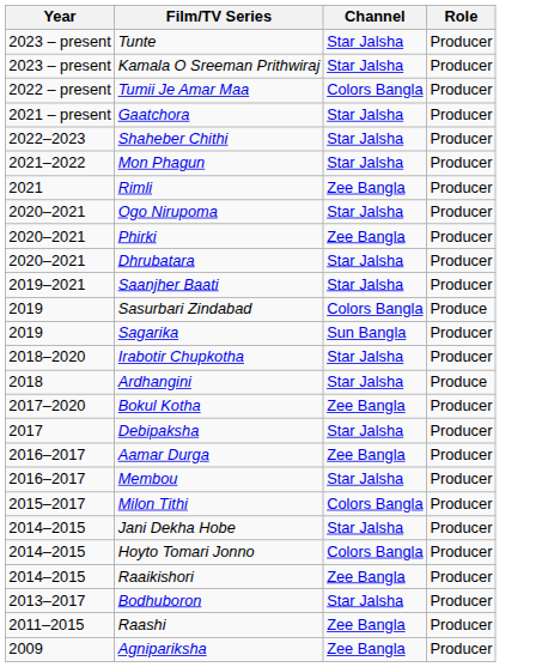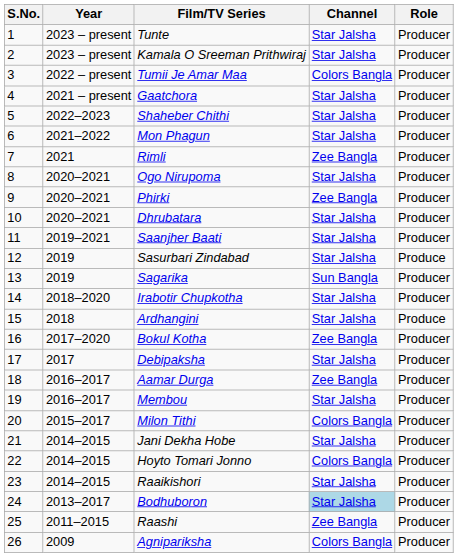+ column: S.No. | 1 | 2 | 3 | 4 | 5 | 6 | 7 | 8 | 9 | 10 | 11 | 12 | 13 | 14 | 15 | 16 | 17 | 18 | 19 | 20 | 21 | 22 | 23 | 24 | 25 | 26
Sasurbari Zindabad | Channel: Colors Bangla -> Star Jalsha
Raaikishori | Channel: Zee Bangla -> Star Jalsha
Bodhuboron | Channel: no background -> lightblue background
Agnipariksha | Channel: Zee Bangla -> Colors Bangla
